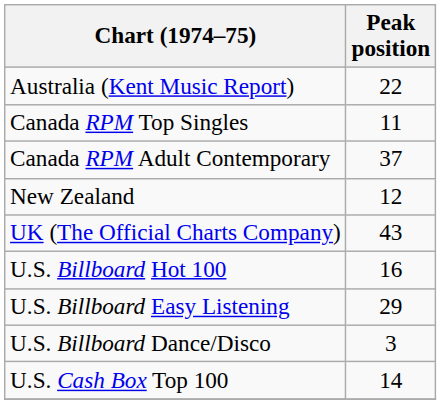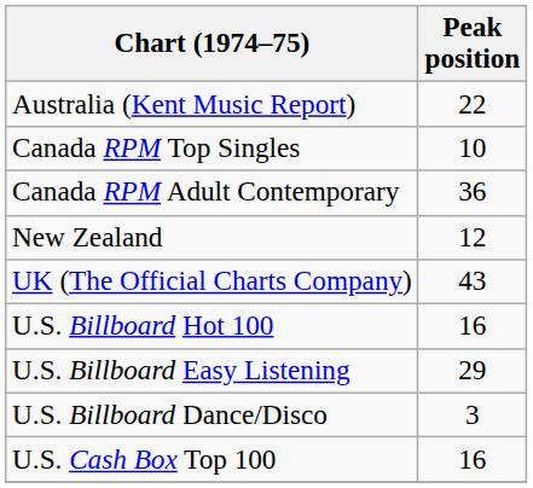Canada RPM Top Singles | Peak position: 11 -> 10
Canada RPM Adult Contemporary | Peak position: 37 -> 36
U.S. Cash Box Top 100 | Peak position: 14 -> 16
